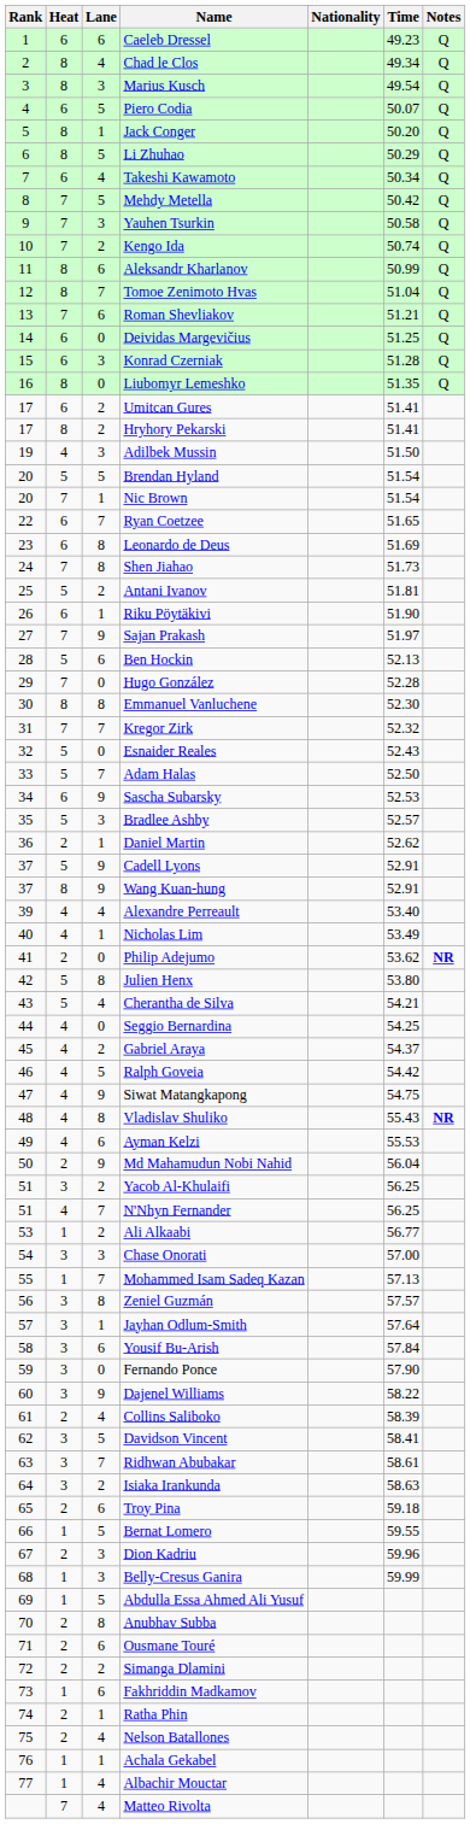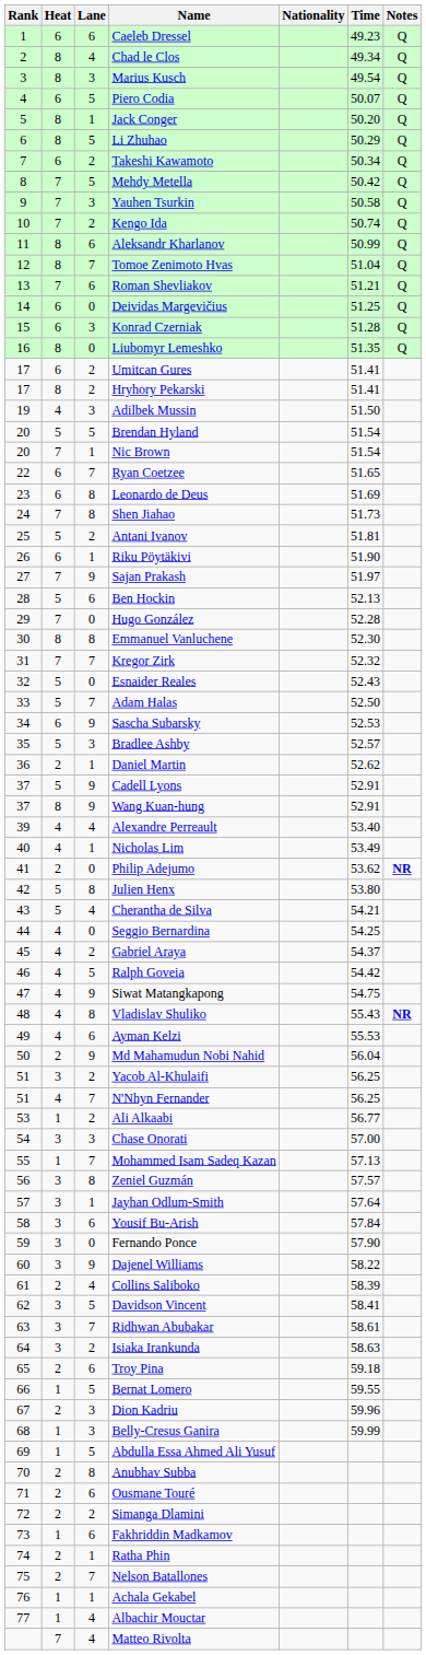Takeshi Kawamoto | Lane: 4 -> 2
Nelson Batallones | Lane: 4 -> 7
